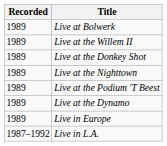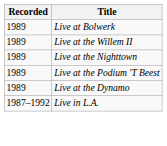- row: 1989 | Live at the Donkey Shot
- row: 1989 | Live in Europe
